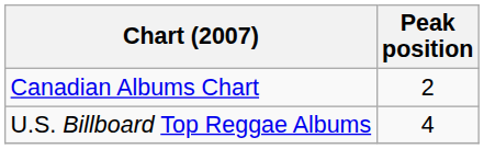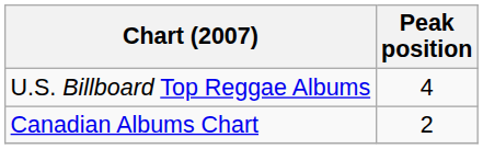rows swapped: Canadian Albums Chart <-> U.S. Billboard Top Reggae Albums
